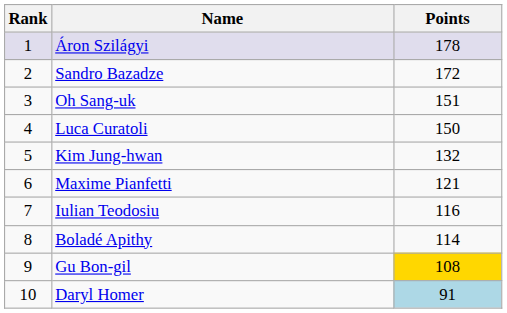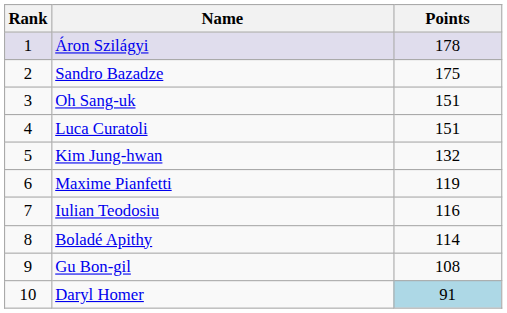Sandro Bazadze | Points: 172 -> 175
Luca Curatoli | Points: 150 -> 151
Maxime Pianfetti | Points: 121 -> 119
Gu Bon-gil | Points: gold background -> no background
